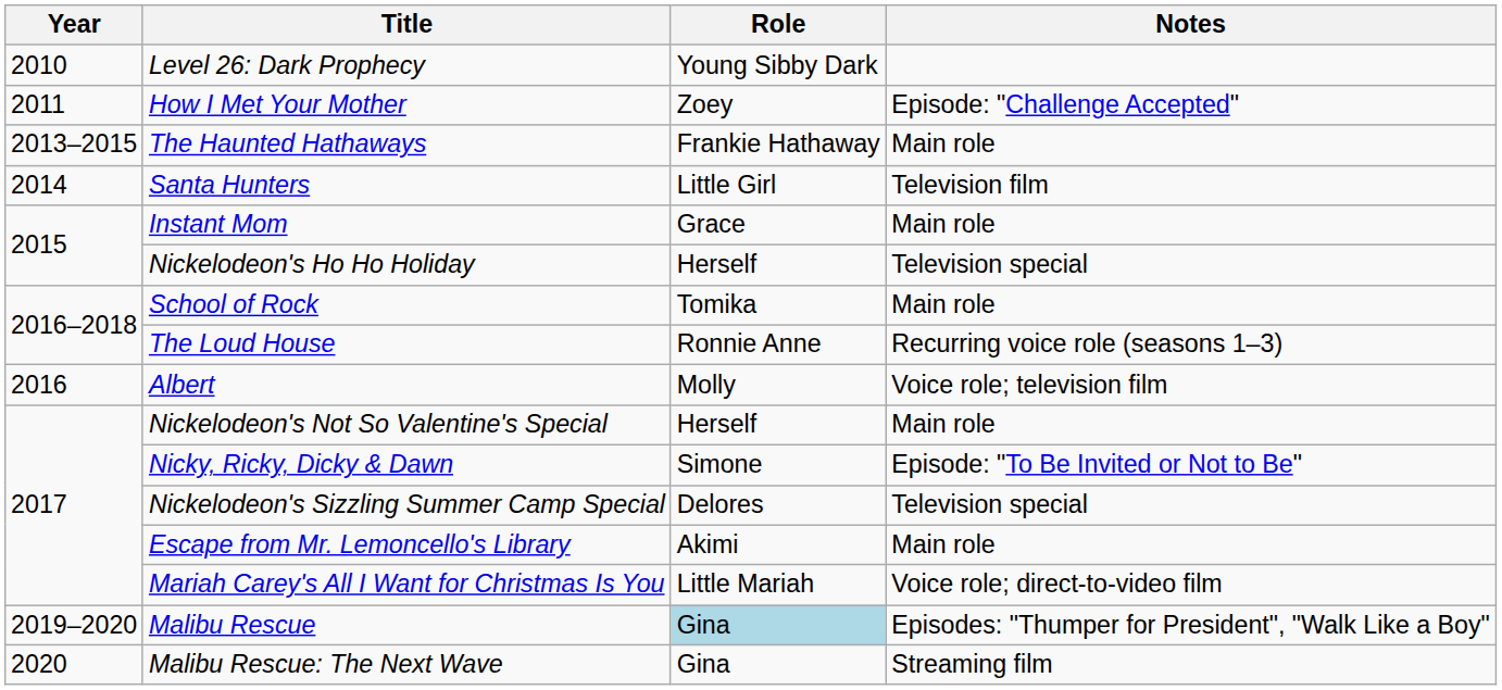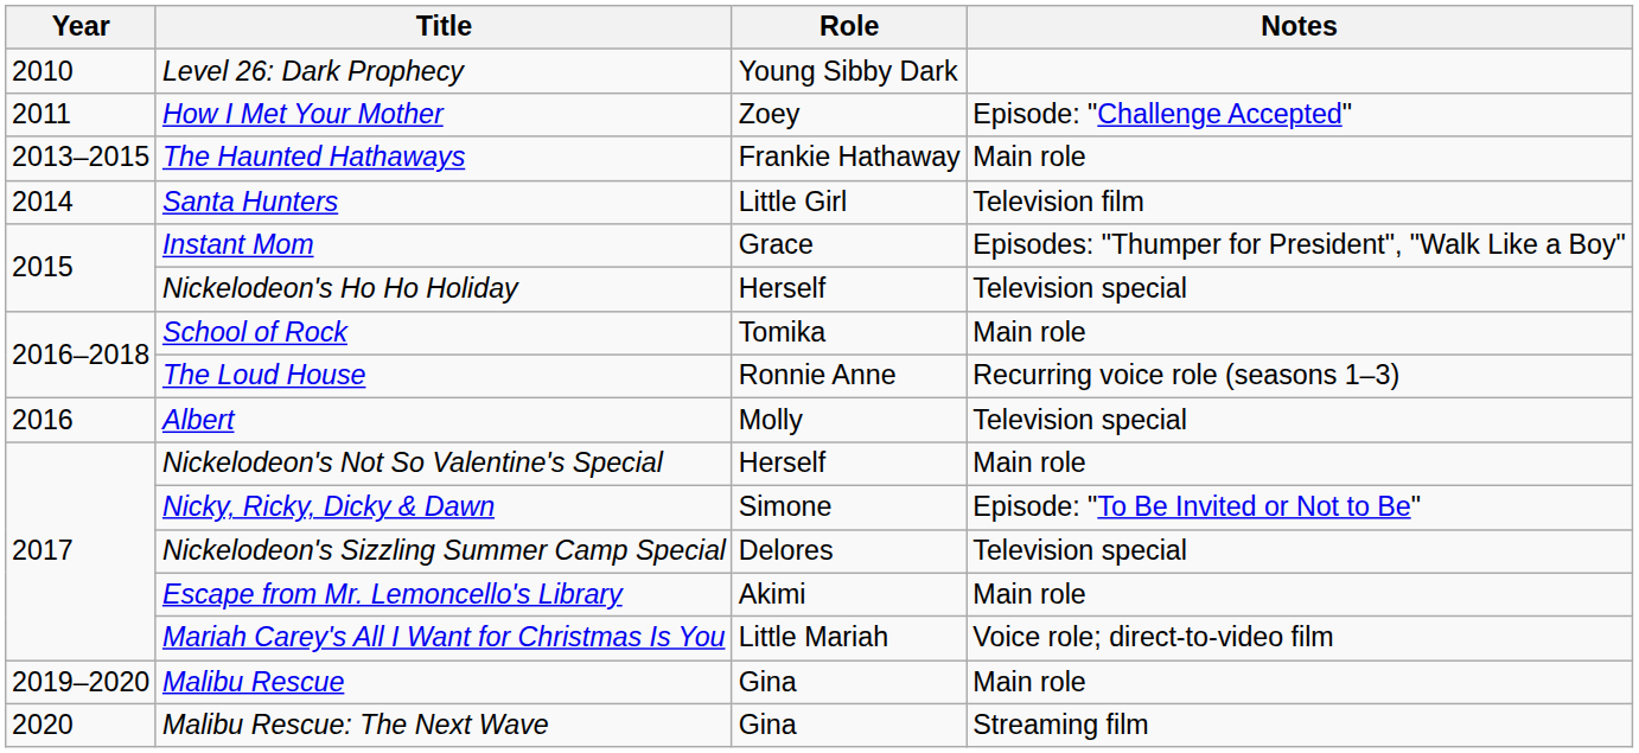Instant Mom | Notes: Main role -> Episodes: "Thumper for President", "Walk Like a Boy"
Albert | Notes: Voice role; television film -> Television special
Malibu Rescue | Role: lightblue background -> no background
Malibu Rescue | Notes: Episodes: "Thumper for President", "Walk Like a Boy" -> Main role
